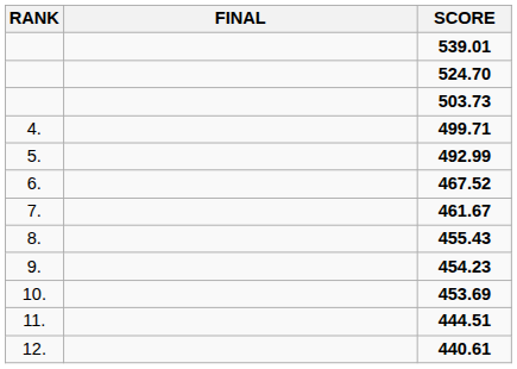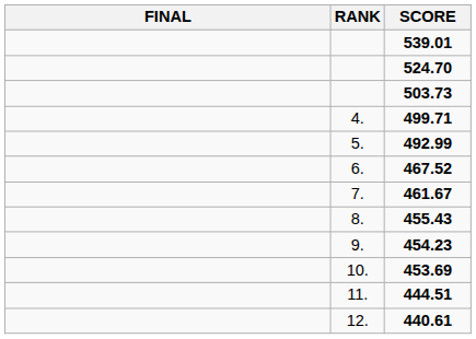columns swapped: RANK <-> FINAL
